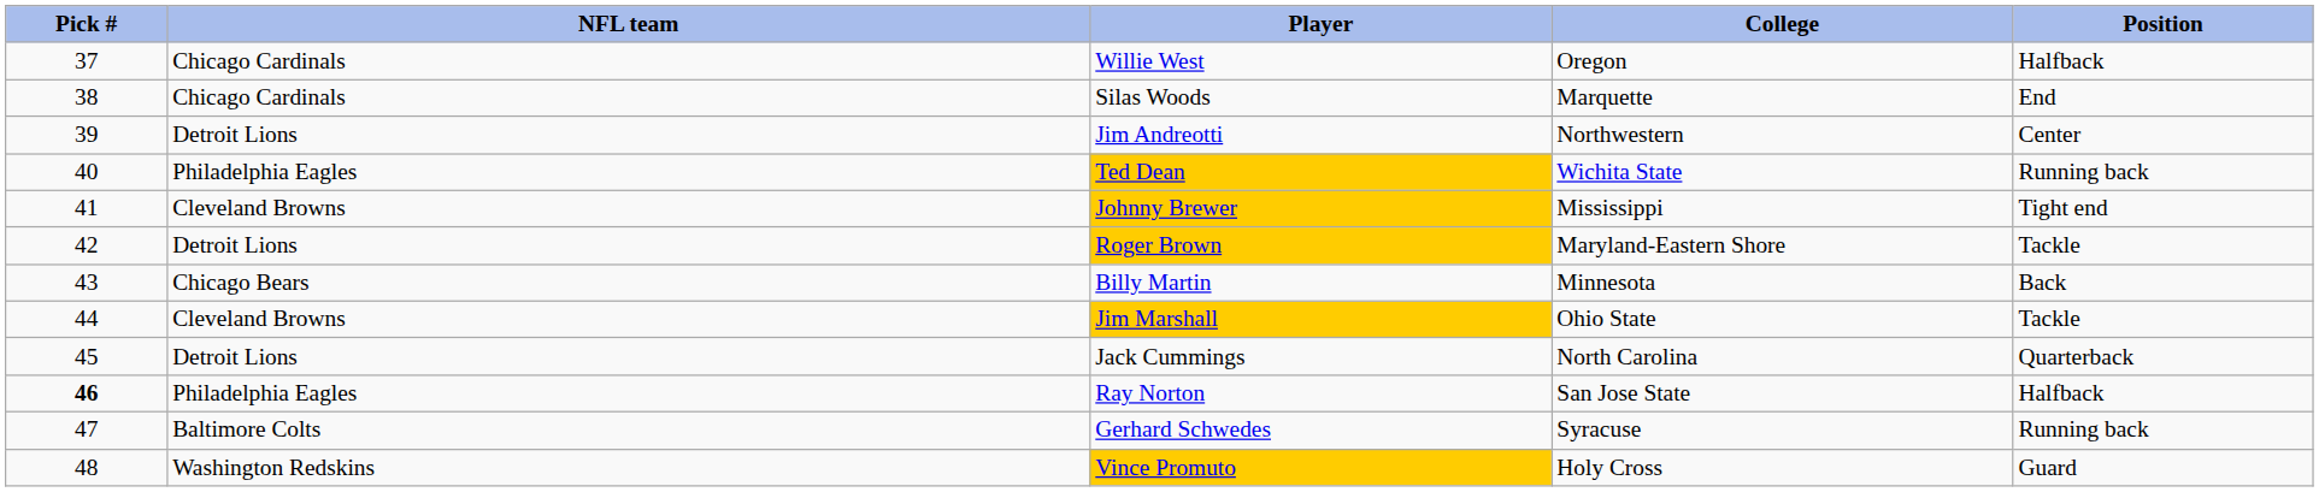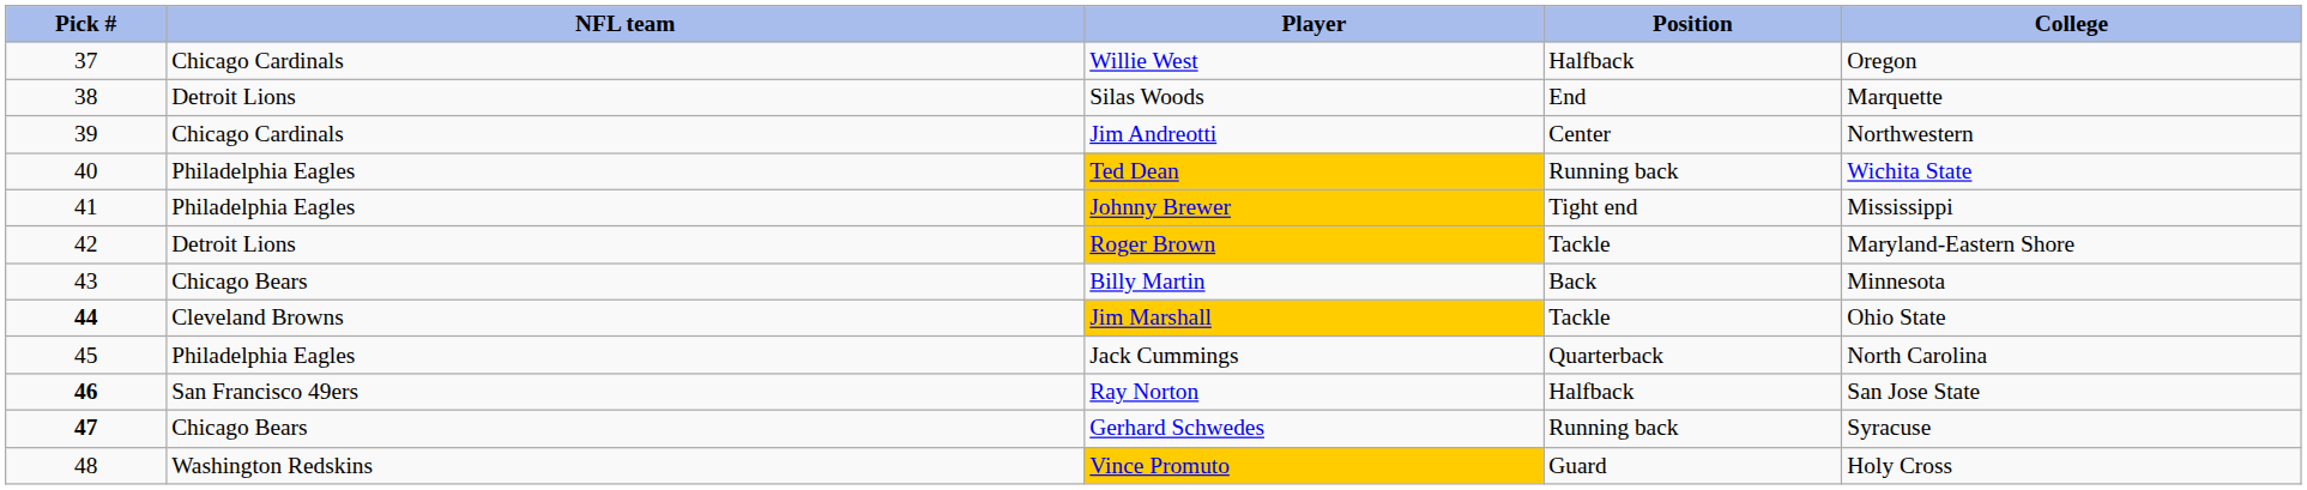columns swapped: Position <-> College
Silas Woods | NFL team: Chicago Cardinals -> Detroit Lions
Jim Andreotti | NFL team: Detroit Lions -> Chicago Cardinals
Johnny Brewer | NFL team: Cleveland Browns -> Philadelphia Eagles
Jim Marshall | Pick #: normal -> bold
Jack Cummings | NFL team: Detroit Lions -> Philadelphia Eagles
Ray Norton | NFL team: Philadelphia Eagles -> San Francisco 49ers
Gerhard Schwedes | Pick #: normal -> bold
Gerhard Schwedes | NFL team: Baltimore Colts -> Chicago Bears
